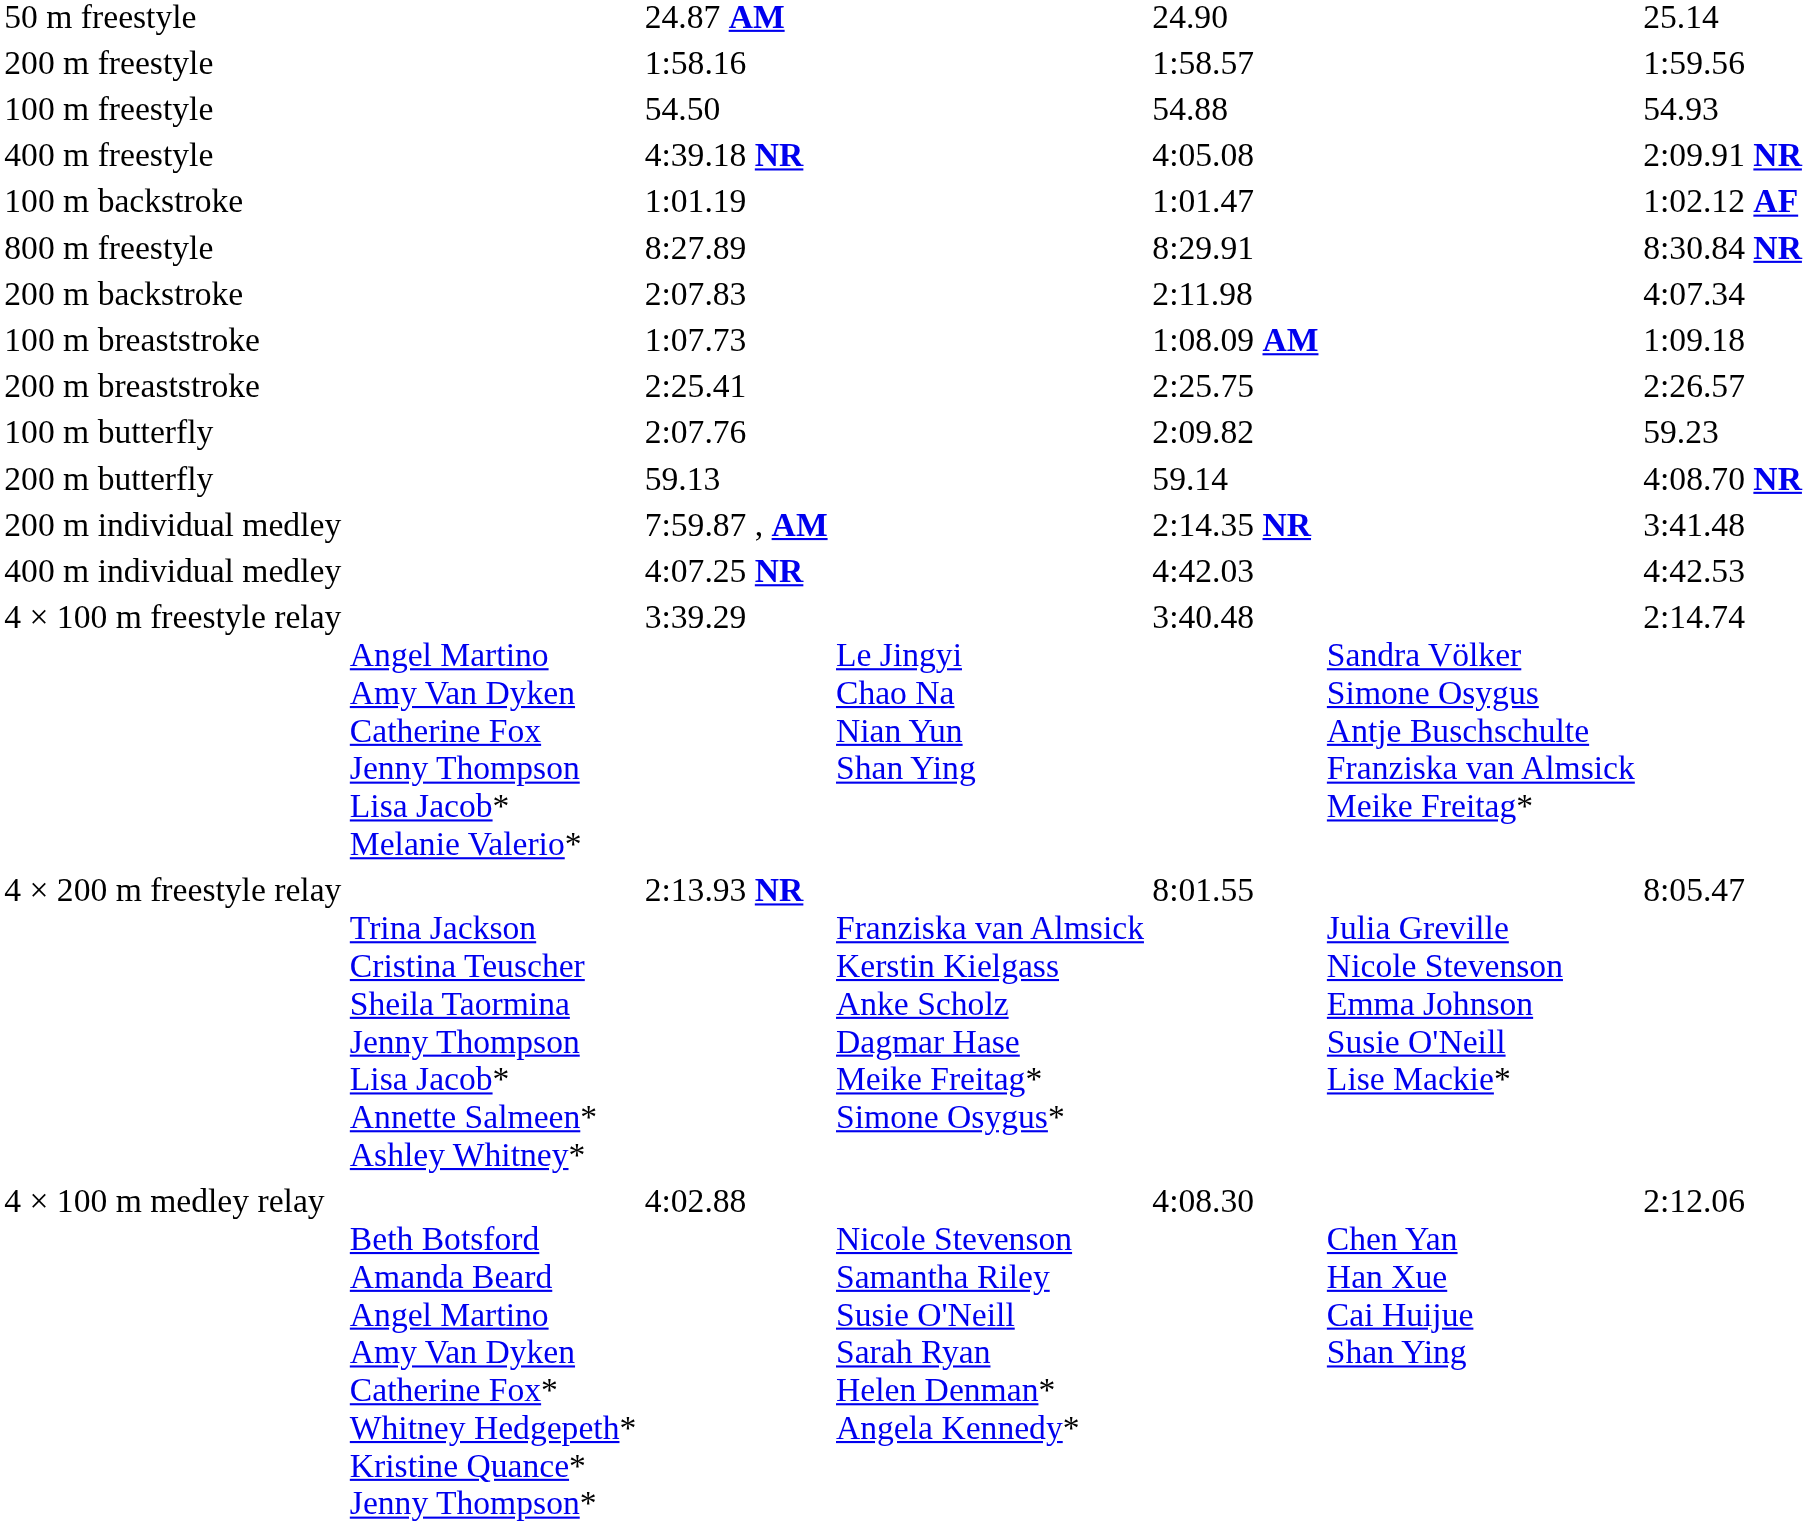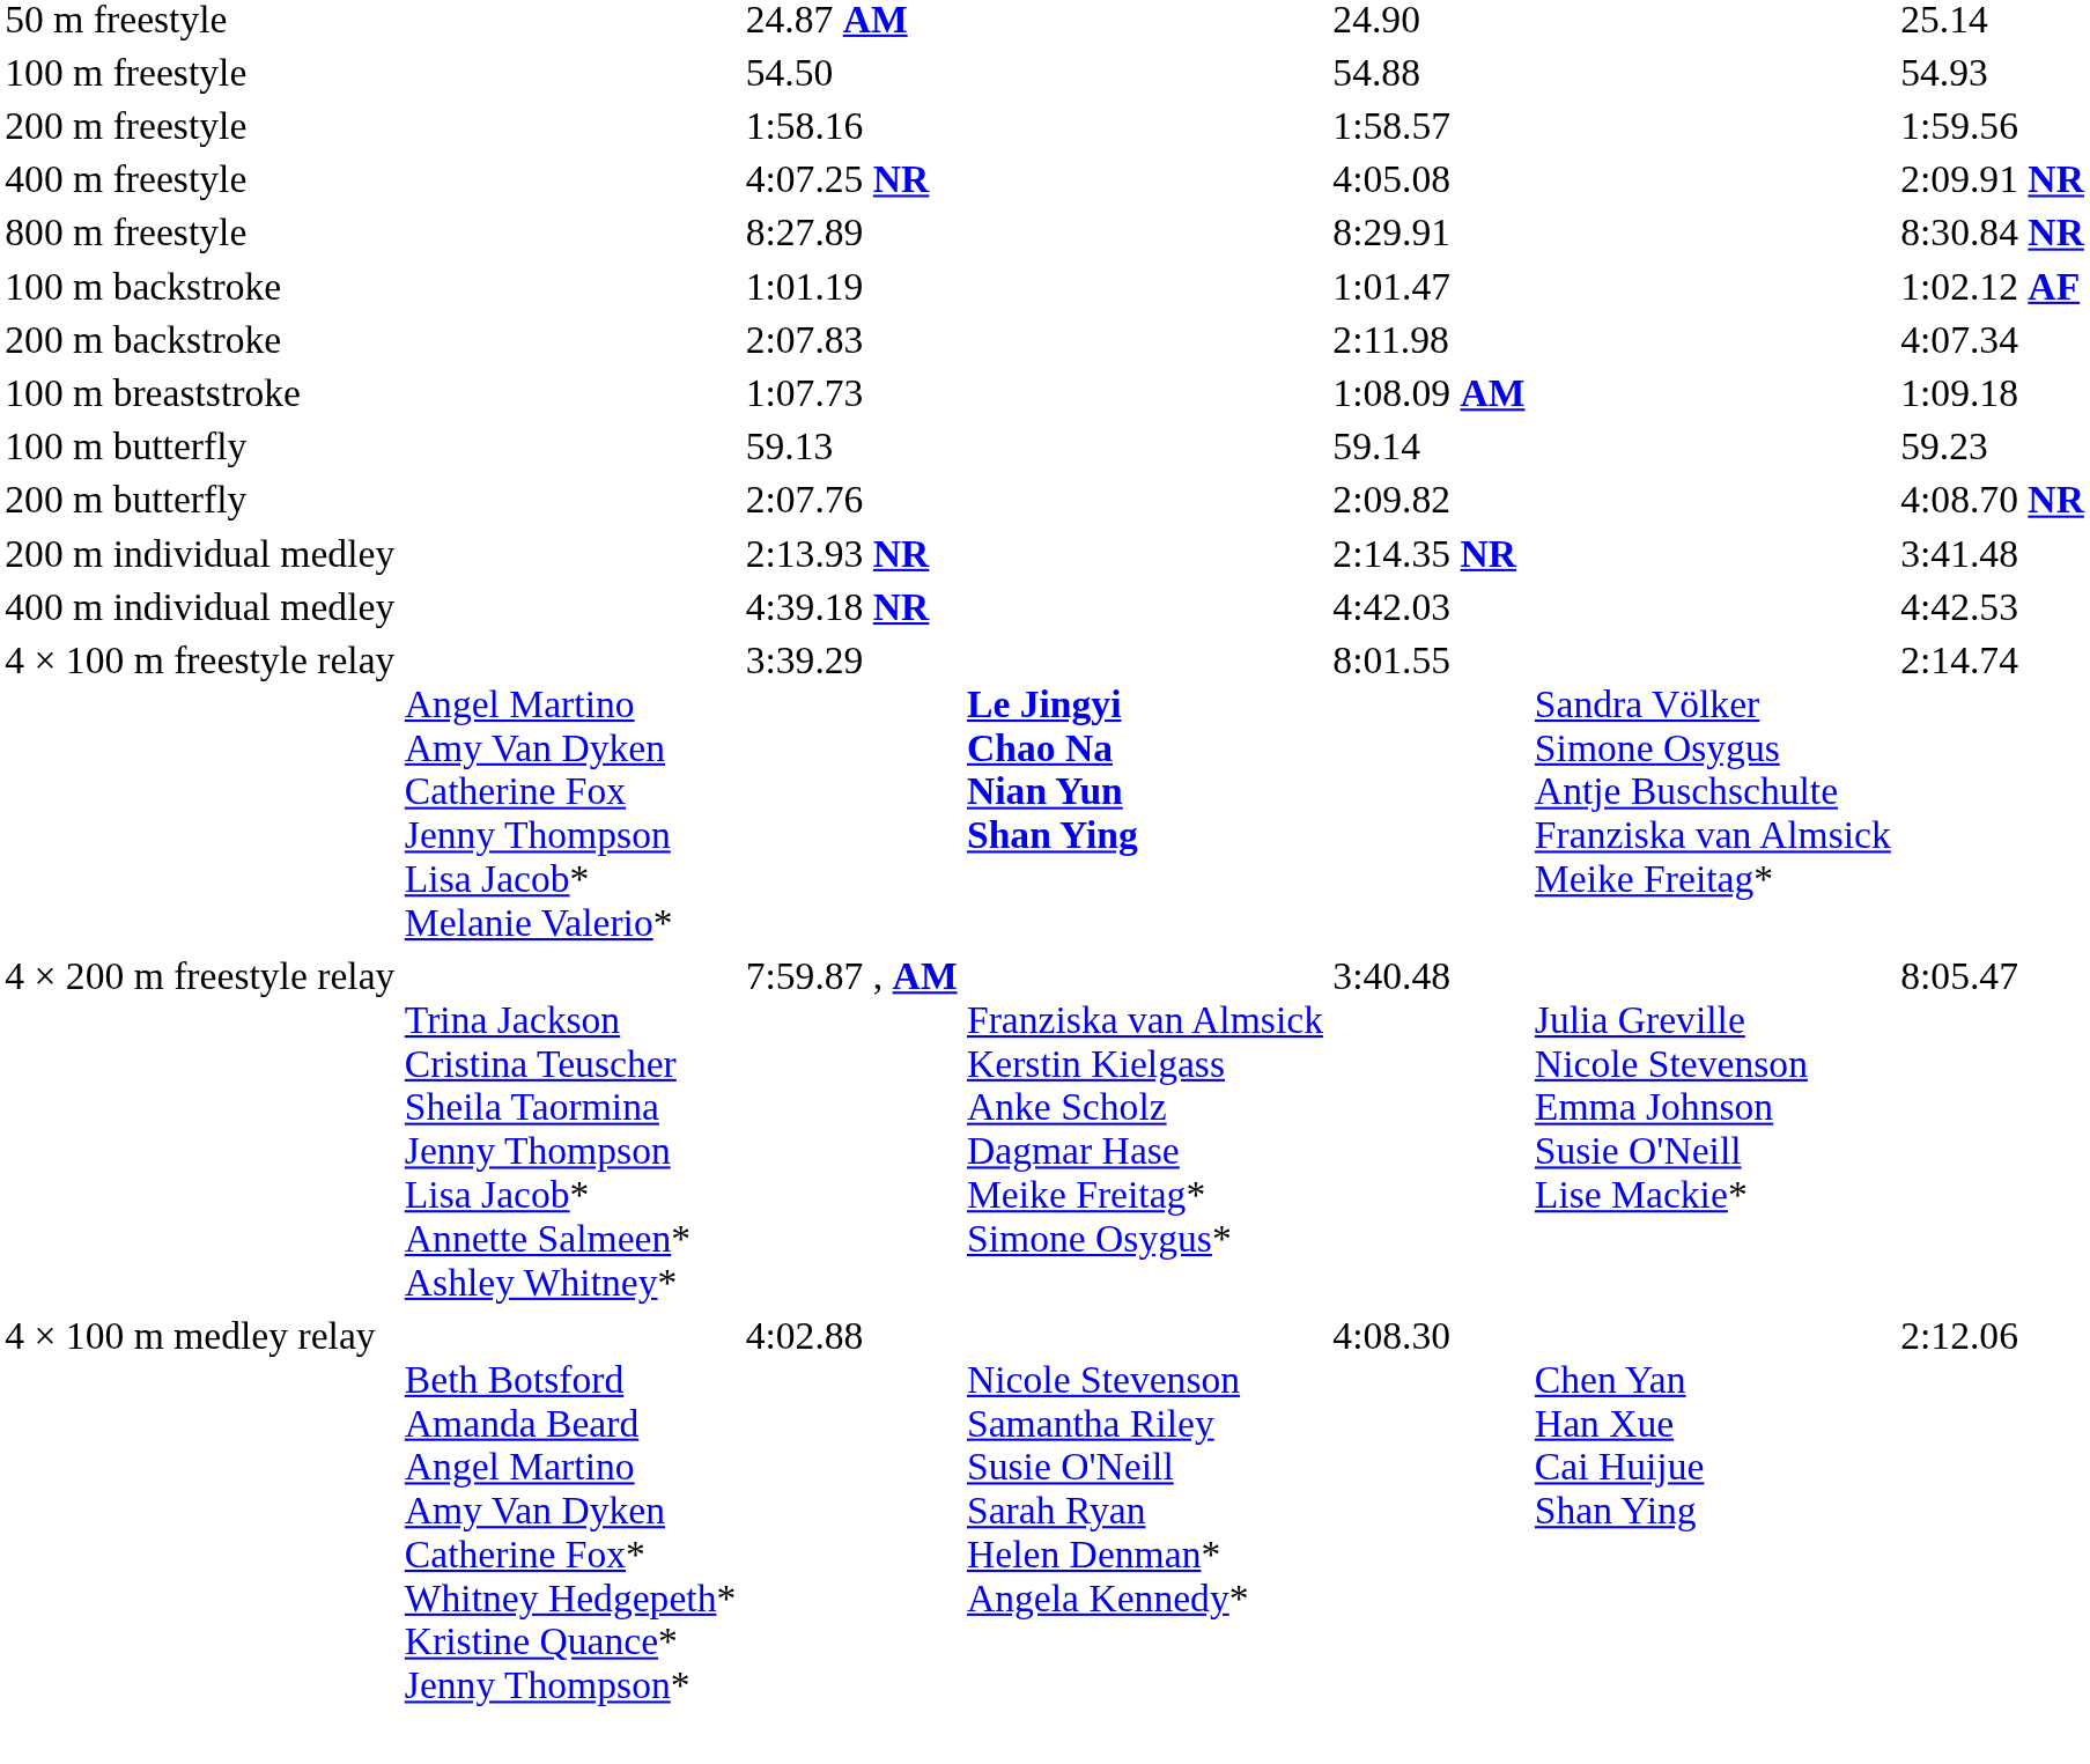rows swapped: 100 m freestyle <-> 200 m freestyle
400 m freestyle | column 3: 4:39.18 NR -> 4:07.25 NR
rows swapped: 800 m freestyle <-> 100 m backstroke
- row: 200 m breaststroke | 2:25.41 | 2:25.75 | 2:26.57
100 m butterfly | column 3: 2:07.76 -> 59.13
100 m butterfly | column 5: 2:09.82 -> 59.14
200 m butterfly | column 3: 59.13 -> 2:07.76
200 m butterfly | column 5: 59.14 -> 2:09.82
200 m individual medley | column 3: 7:59.87 , AM -> 2:13.93 NR
400 m individual medley | column 3: 4:07.25 NR -> 4:39.18 NR
4 × 100 m freestyle relay | column 4: normal -> bold
4 × 100 m freestyle relay | column 5: 3:40.48 -> 8:01.55
4 × 200 m freestyle relay | column 3: 2:13.93 NR -> 7:59.87 , AM
4 × 200 m freestyle relay | column 5: 8:01.55 -> 3:40.48
